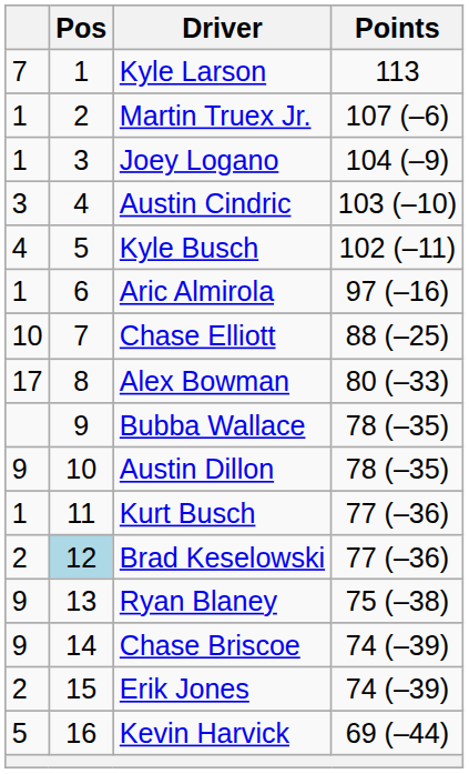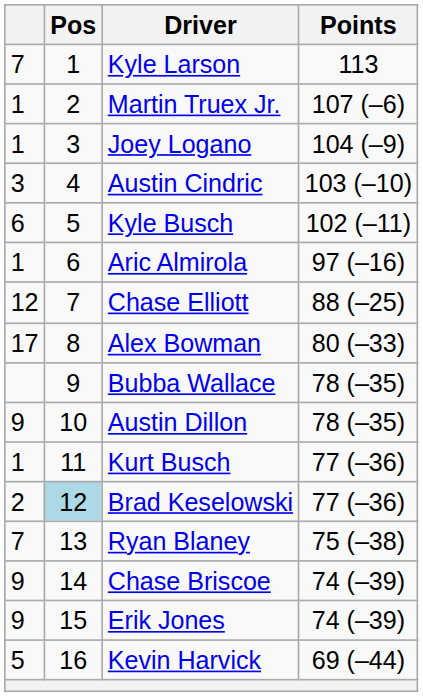Kyle Busch | column 1: 4 -> 6
Chase Elliott | column 1: 10 -> 12
Ryan Blaney | column 1: 9 -> 7
Erik Jones | column 1: 2 -> 9
